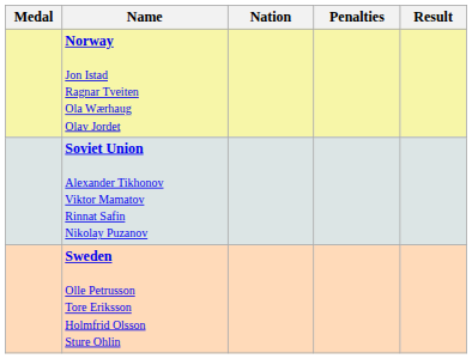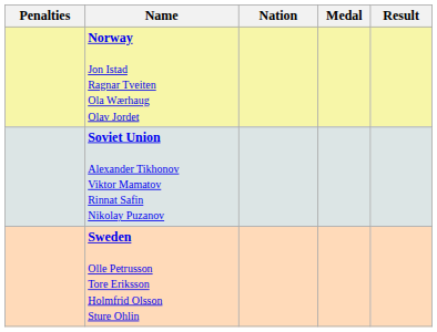columns swapped: Medal <-> Penalties
